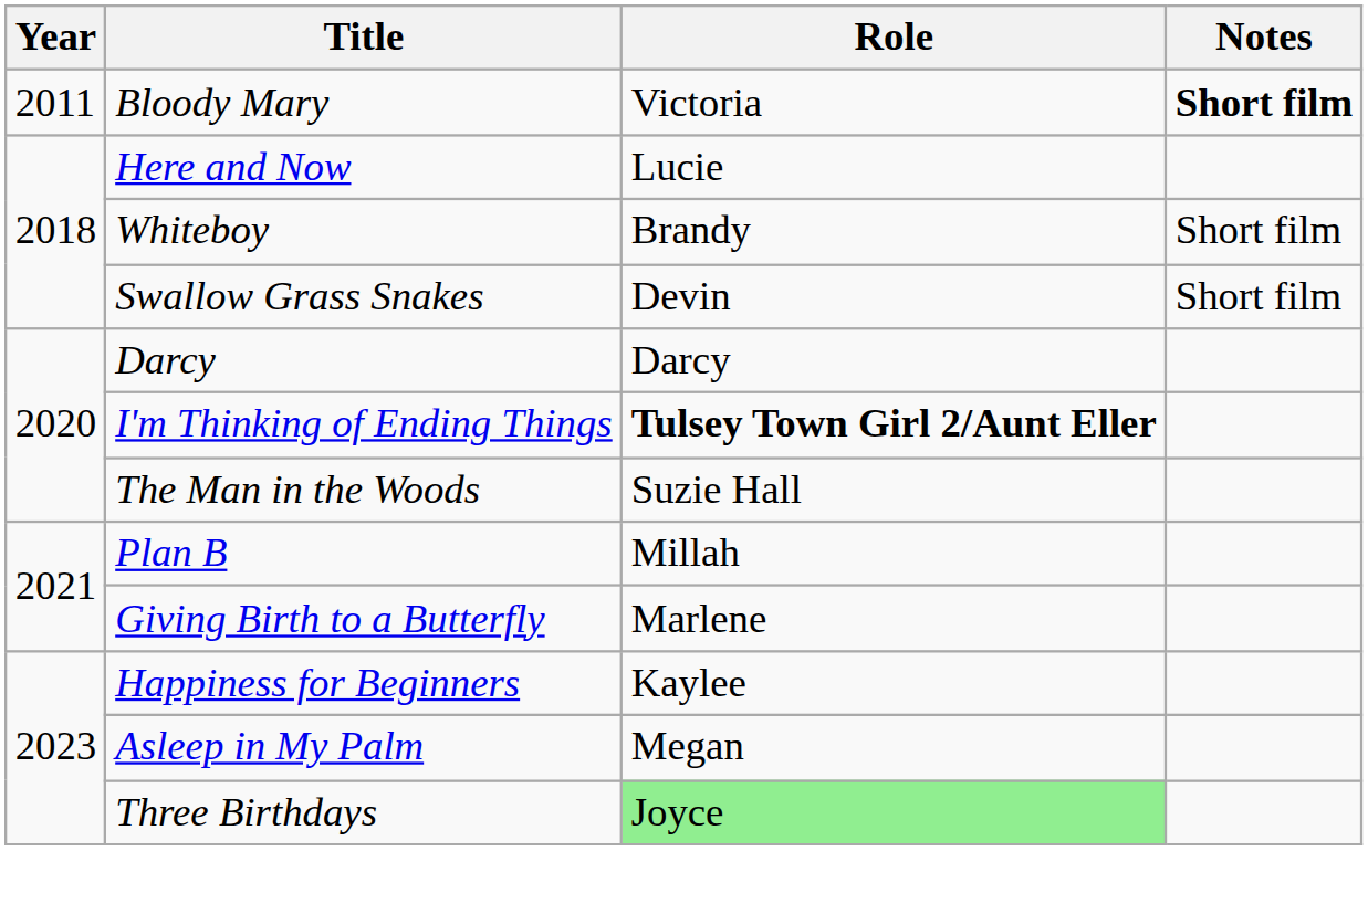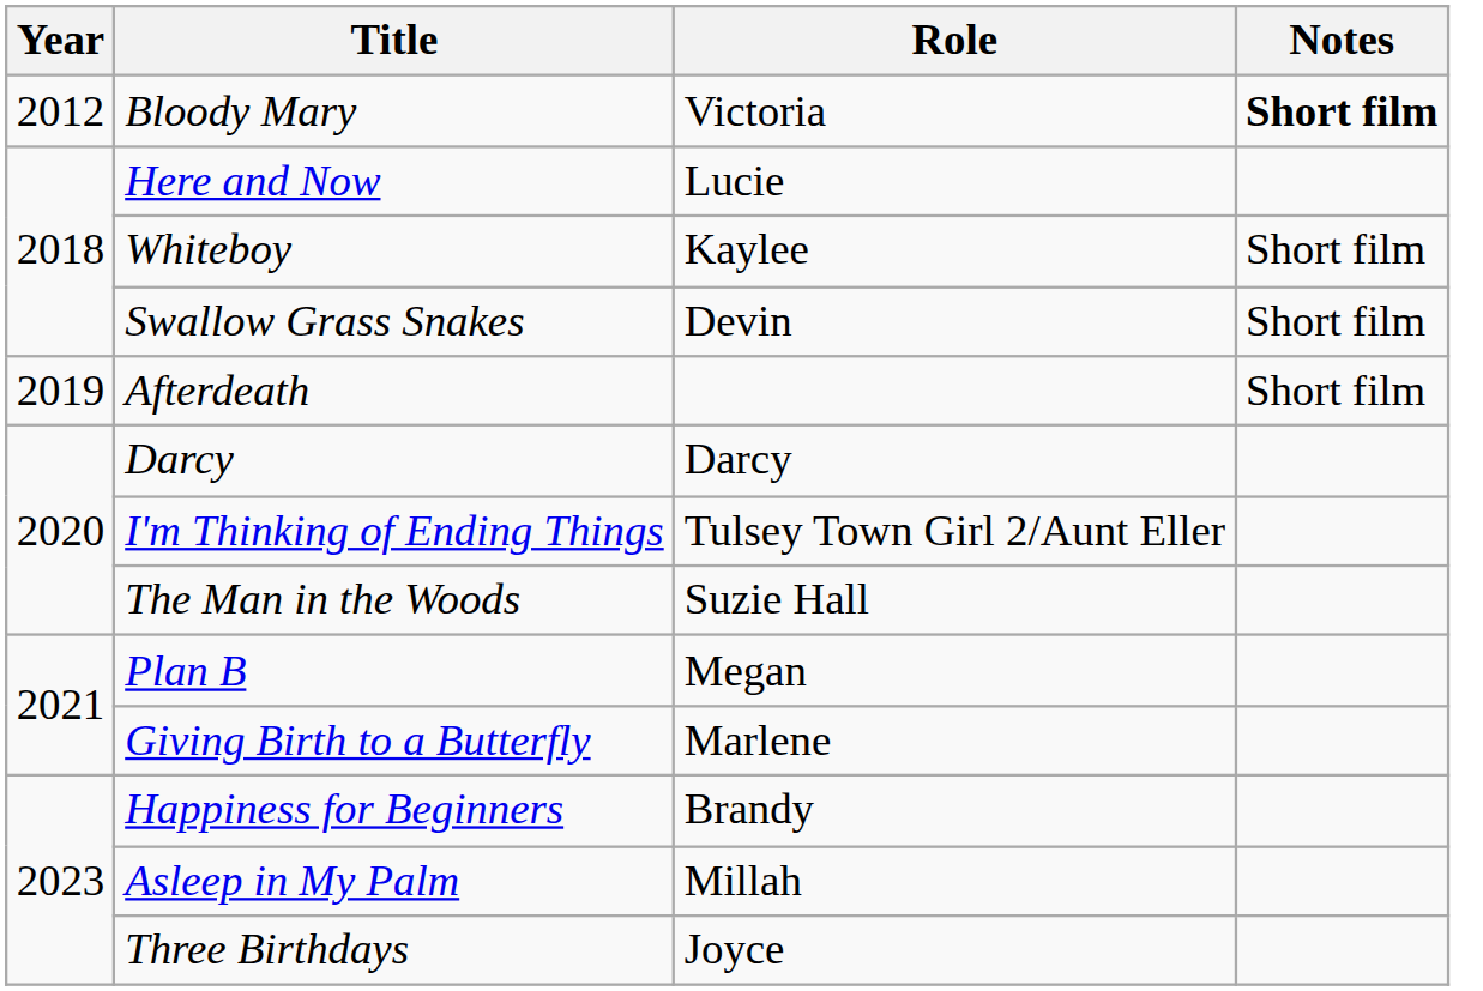Bloody Mary | Year: 2011 -> 2012
Whiteboy | Role: Brandy -> Kaylee
+ row: 2019 | Afterdeath | Short film
I'm Thinking of Ending Things | Role: bold -> normal
Plan B | Role: Millah -> Megan
Happiness for Beginners | Role: Kaylee -> Brandy
Asleep in My Palm | Role: Megan -> Millah
Three Birthdays | Role: lightgreen background -> no background
